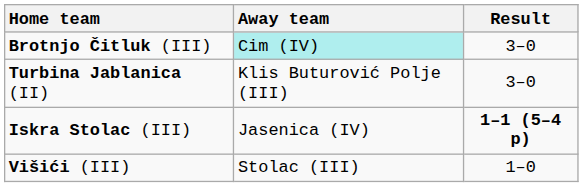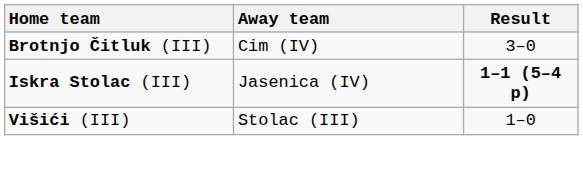Brotnjo Čitluk (III) | Away team: paleturquoise background -> no background
- row: Turbina Jablanica (II) | Klis Buturović Polje (III) | 3–0
